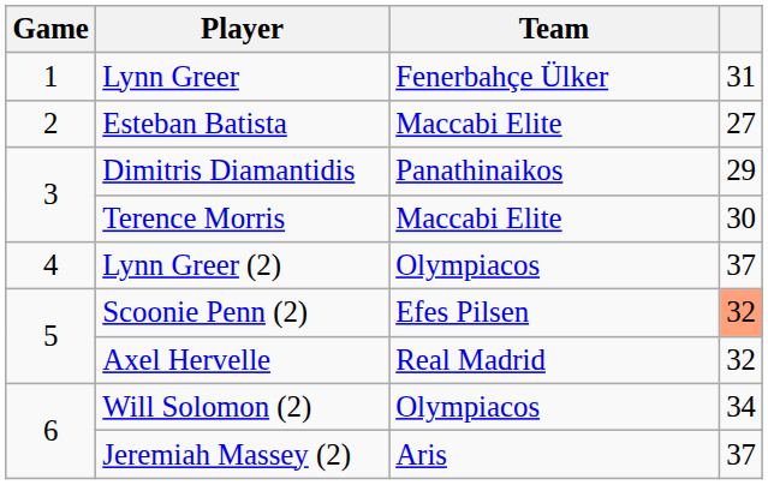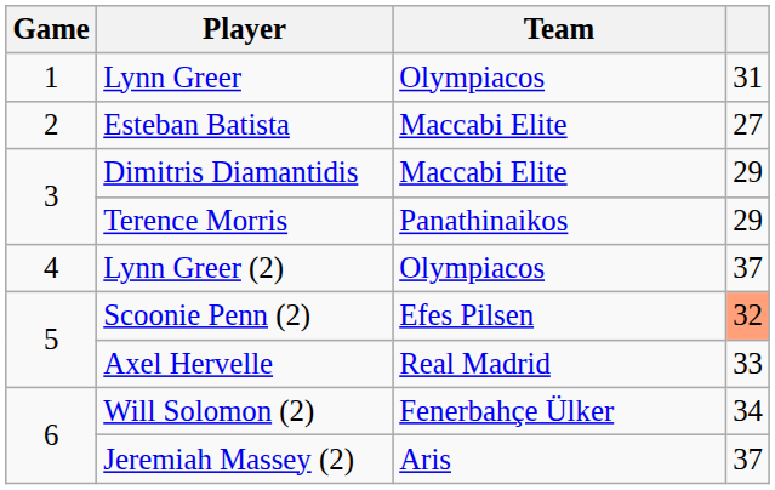Lynn Greer | Team: Fenerbahçe Ülker -> Olympiacos
Dimitris Diamantidis | Team: Panathinaikos -> Maccabi Elite
Terence Morris | Team: Maccabi Elite -> Panathinaikos
Terence Morris | column 4: 30 -> 29
Axel Hervelle | column 4: 32 -> 33
Will Solomon (2) | Team: Olympiacos -> Fenerbahçe Ülker
